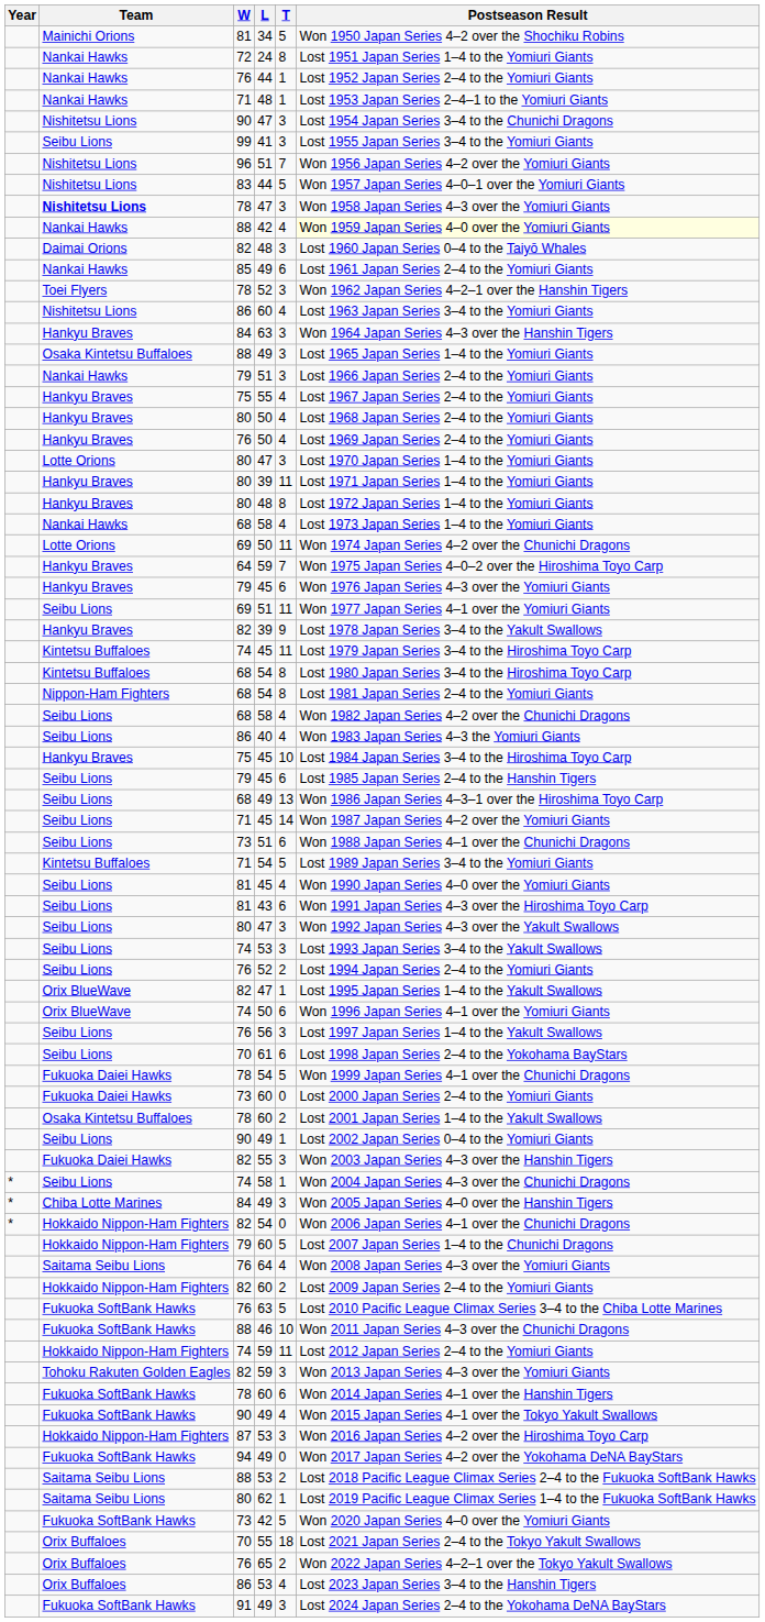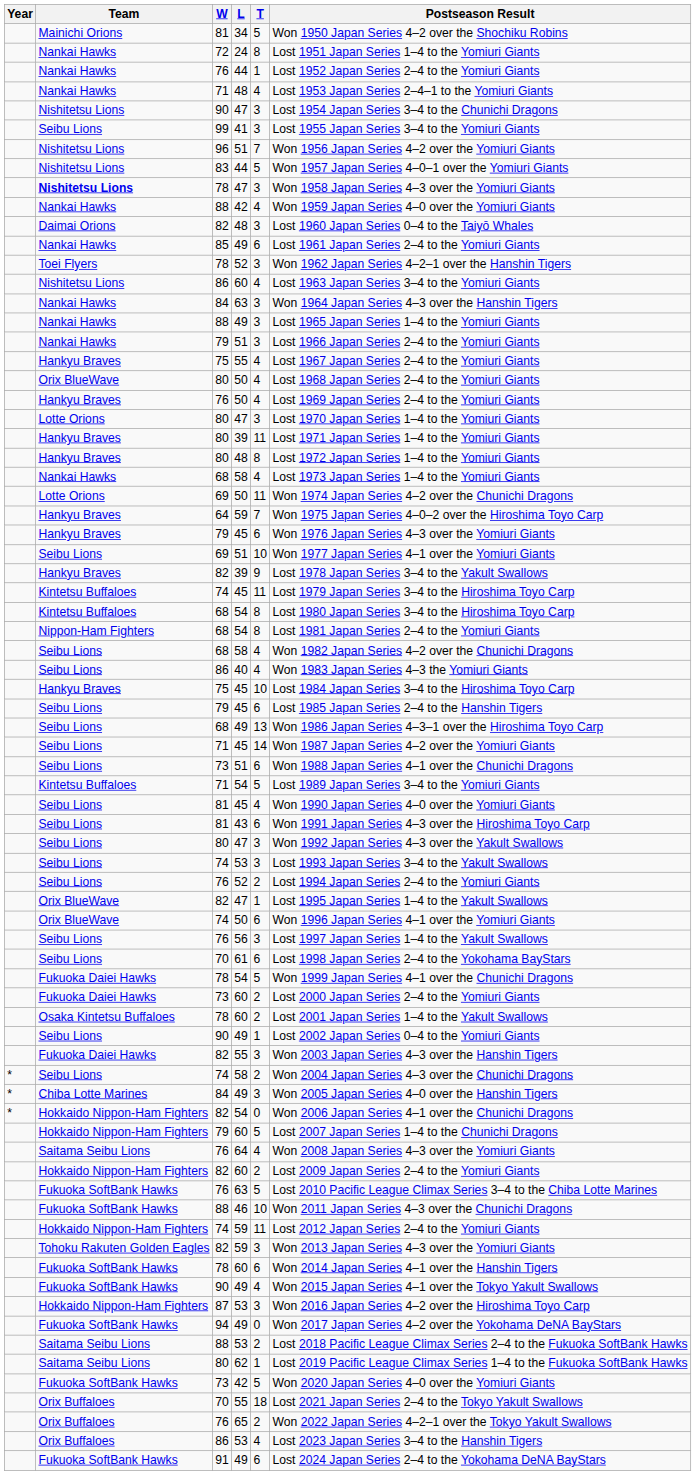71 / 48 | T: 1 -> 4
88 / 42 | Postseason Result: lightyellow background -> no background
84 / 63 | Team: Hankyu Braves -> Nankai Hawks
88 / 49 | Team: Osaka Kintetsu Buffaloes -> Nankai Hawks
80 / 50 | Team: Hankyu Braves -> Orix BlueWave
69 / 51 | T: 11 -> 10
73 / 60 | T: 0 -> 2
74 / 58 | T: 1 -> 2
91 / 49 | T: 3 -> 6
